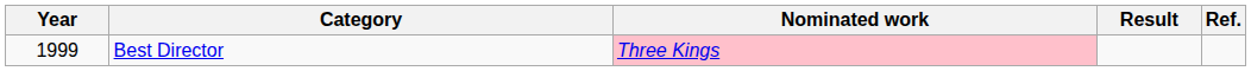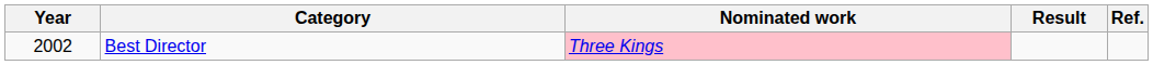Best Director | Year: 1999 -> 2002
